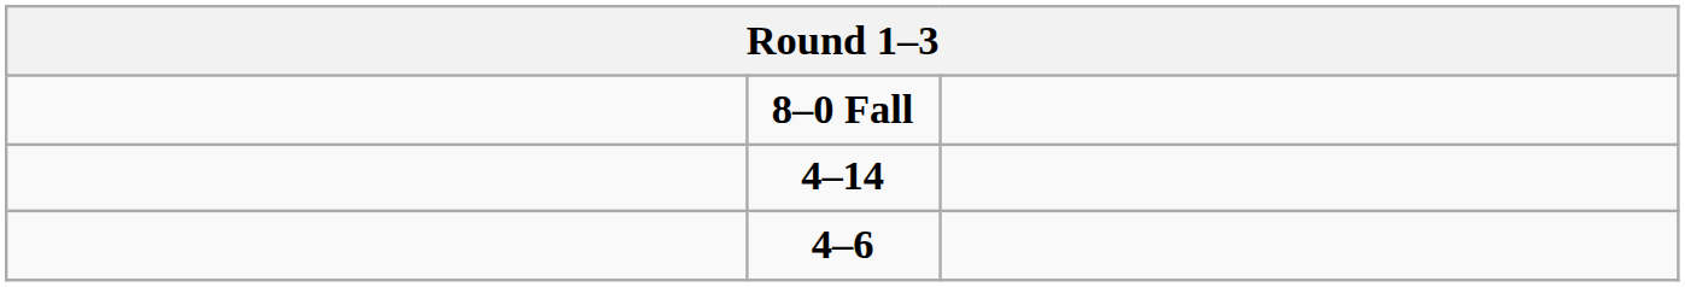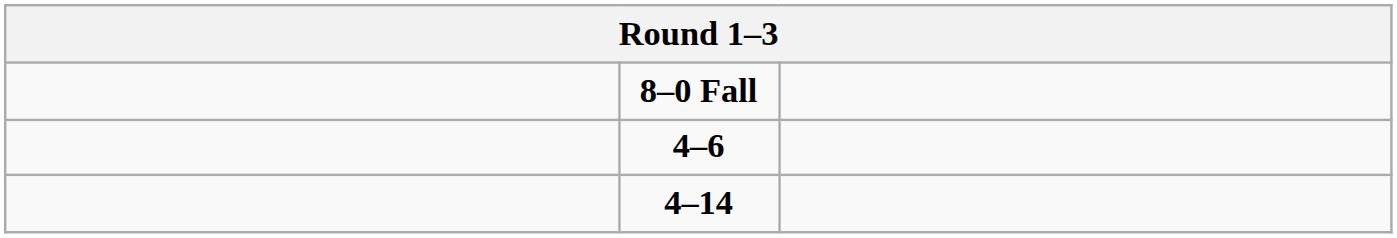rows swapped: 4–6 <-> 4–14
